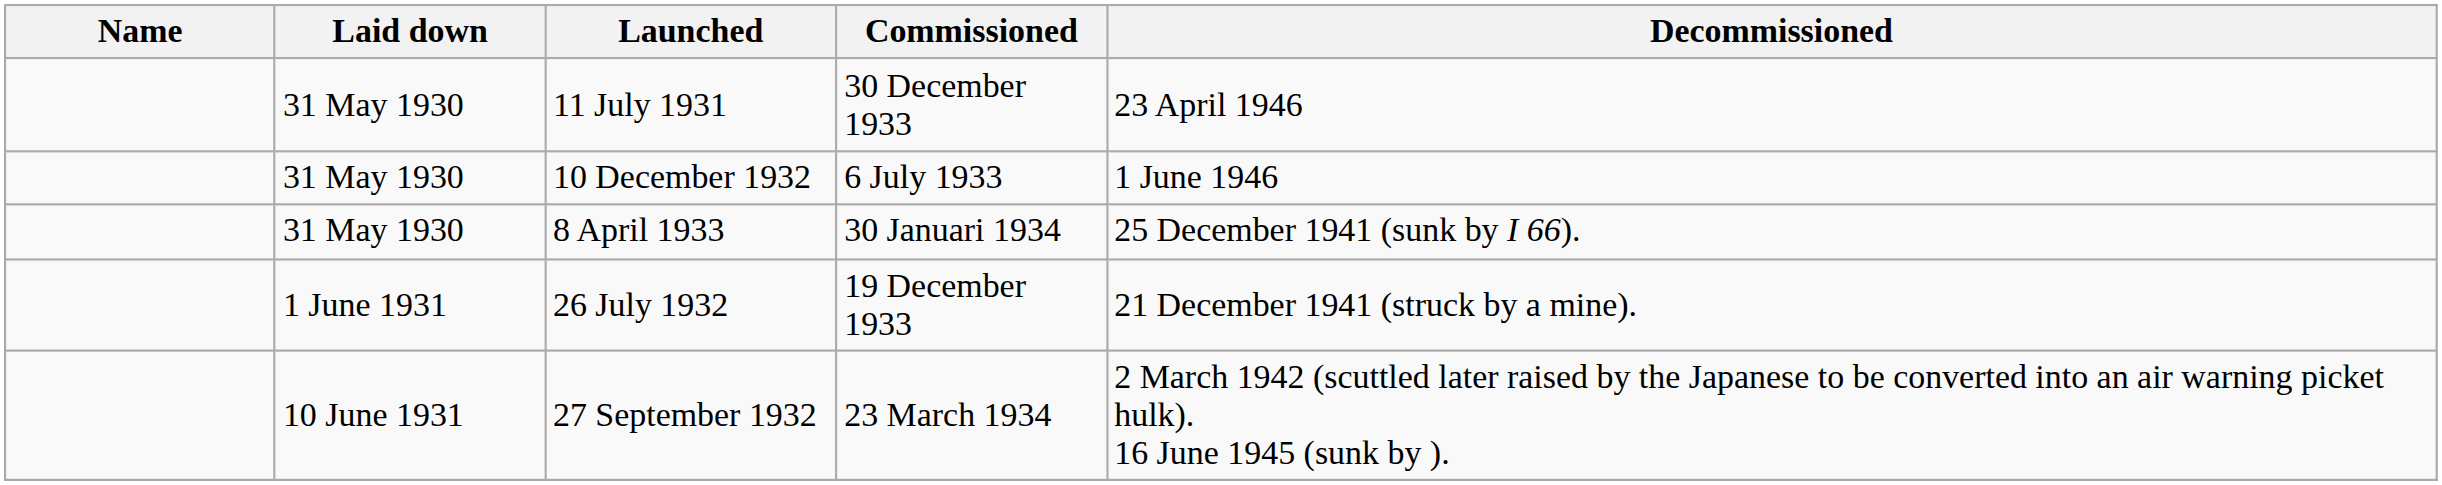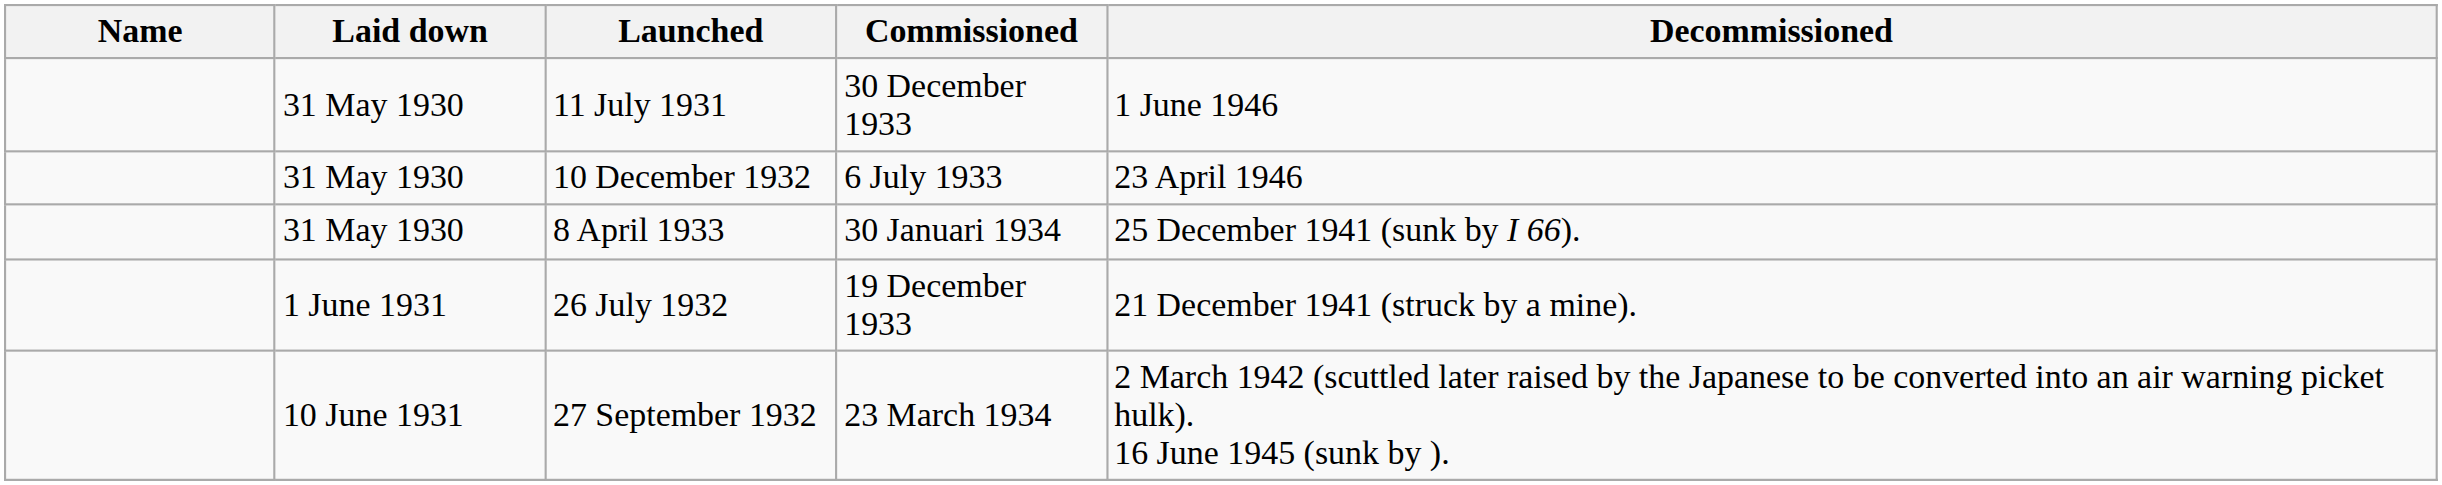11 July 1931 | Decommissioned: 23 April 1946 -> 1 June 1946
10 December 1932 | Decommissioned: 1 June 1946 -> 23 April 1946
